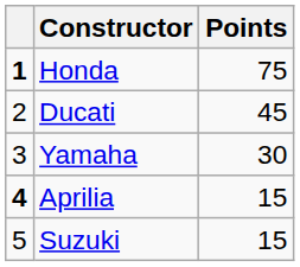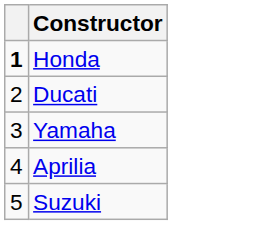- column: Points | 75 | 45 | 30 | 15 | 15
Aprilia | column 1: bold -> normal
